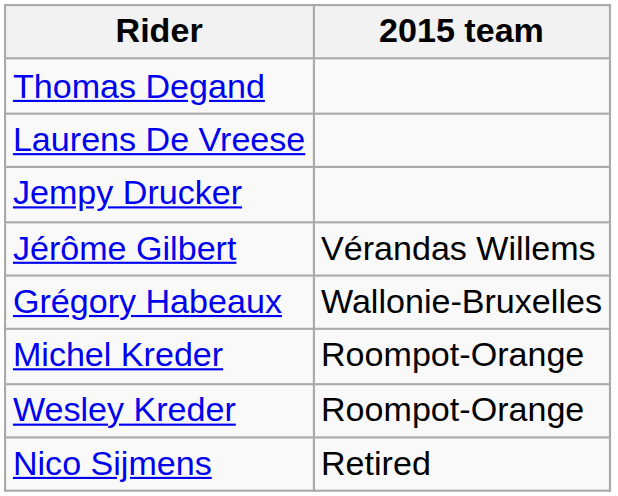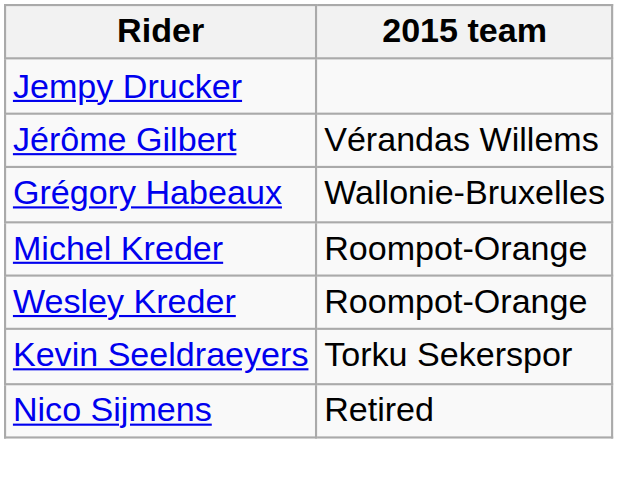- row: Thomas Degand
- row: Laurens De Vreese
+ row: Kevin Seeldraeyers | Torku Sekerspor
